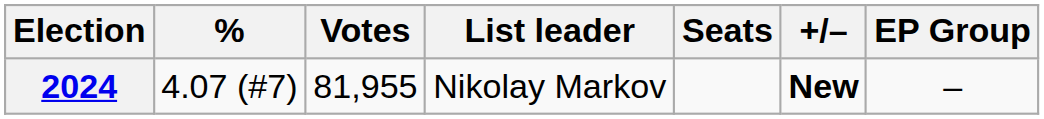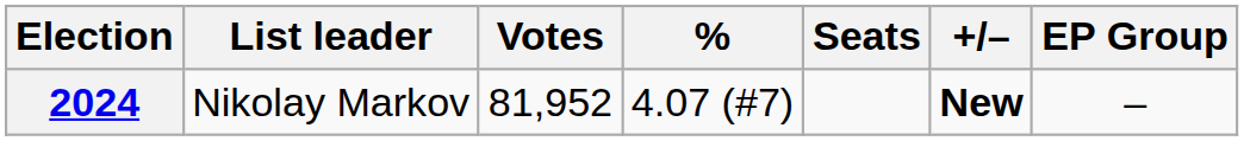columns swapped: List leader <-> %
2024 | Votes: 81,955 -> 81,952
